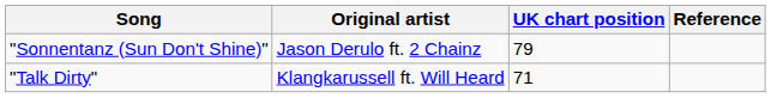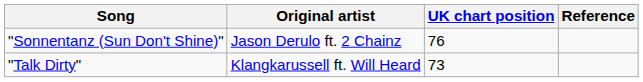"Sonnentanz (Sun Don't Shine)" | UK chart position: 79 -> 76
"Talk Dirty" | UK chart position: 71 -> 73
